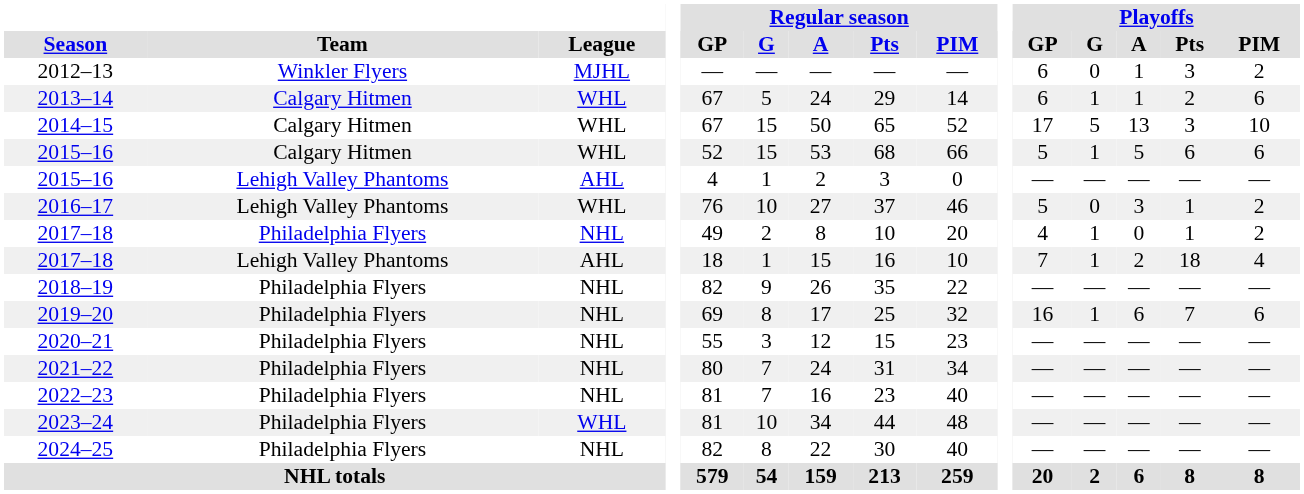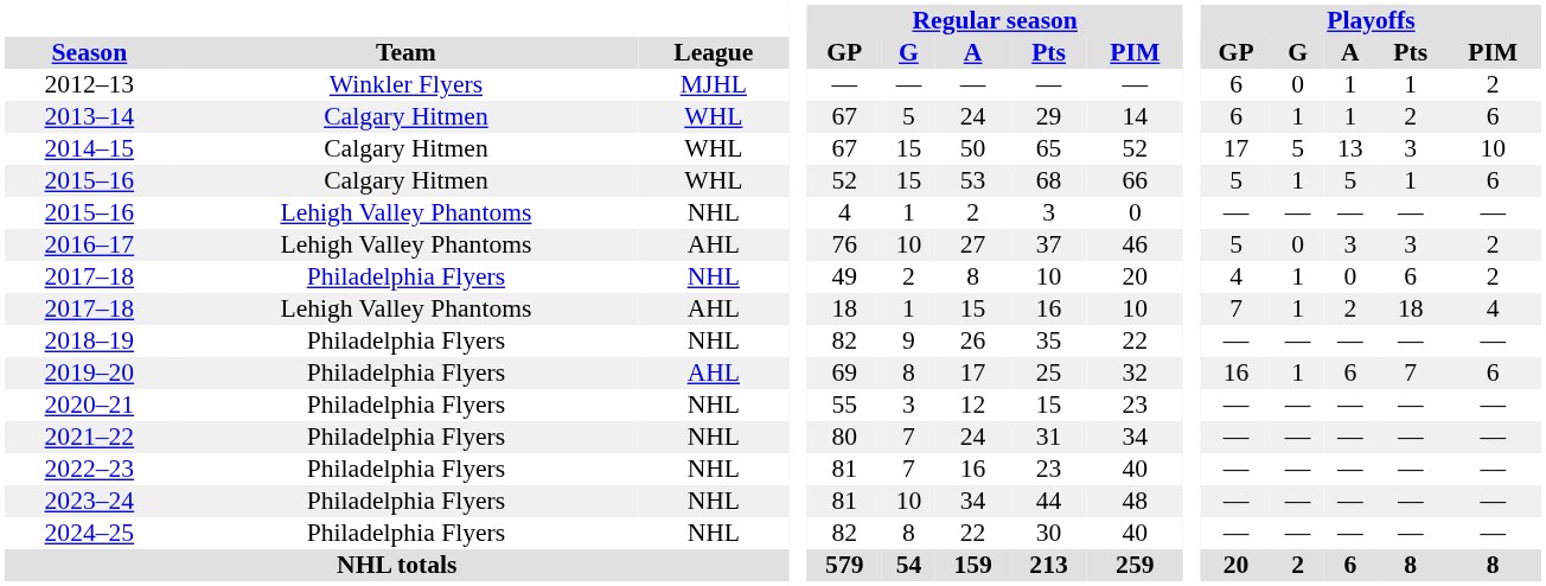2012–13 | Playoffs / Pts: 3 -> 1
2015–16 / Calgary Hitmen | Playoffs / Pts: 6 -> 1
2015–16 / Lehigh Valley Phantoms | League: AHL -> NHL
2016–17 | League: WHL -> AHL
2016–17 | Playoffs / Pts: 1 -> 3
2017–18 / Philadelphia Flyers | Playoffs / Pts: 1 -> 6
2019–20 | League: NHL -> AHL
2023–24 | League: WHL -> NHL
